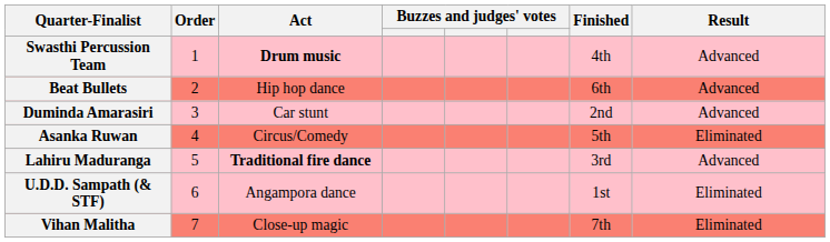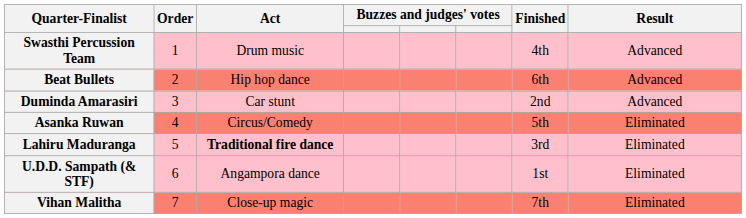Swasthi Percussion Team | Act: bold -> normal
Lahiru Maduranga | Result: Advanced -> Eliminated
